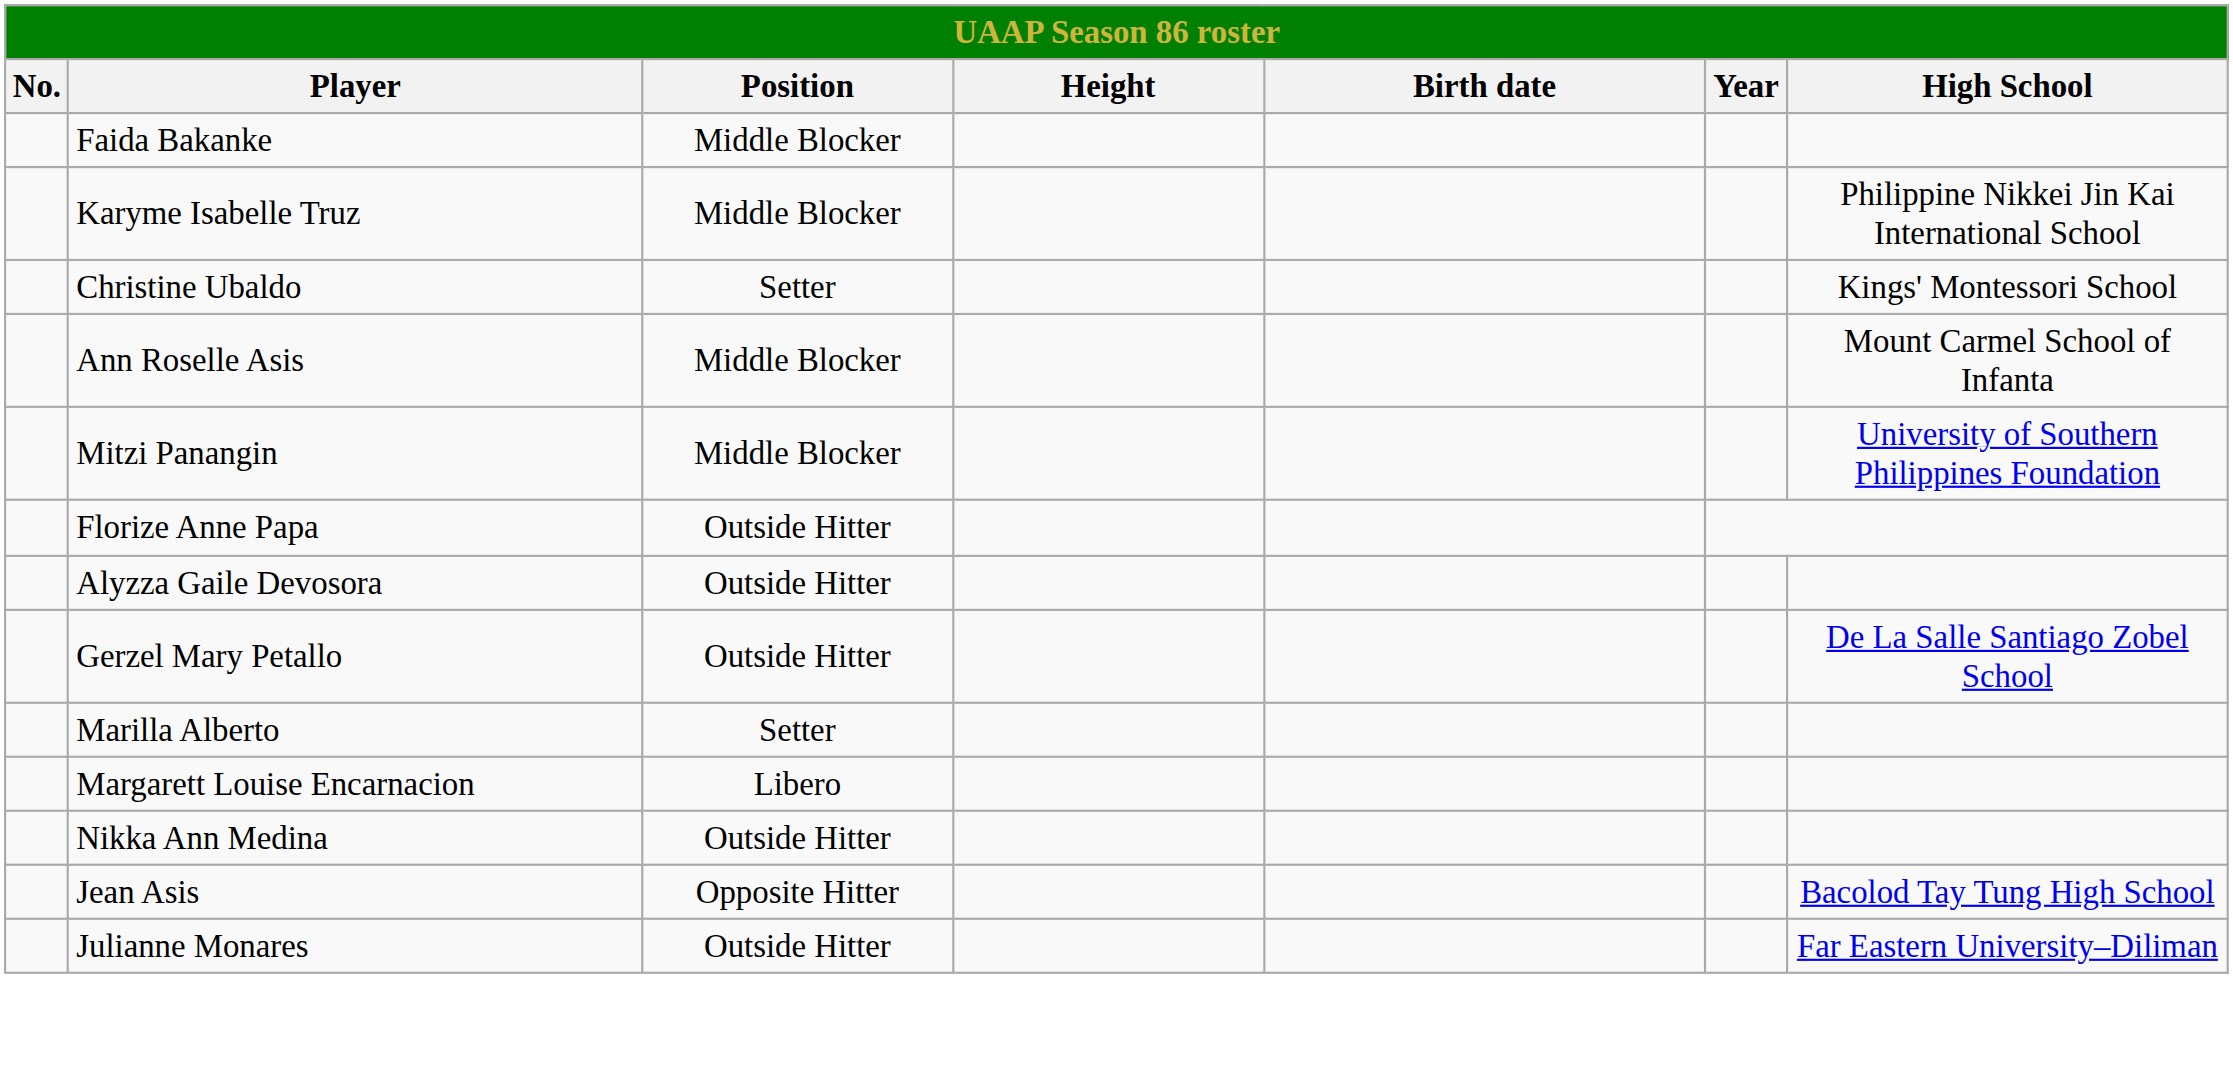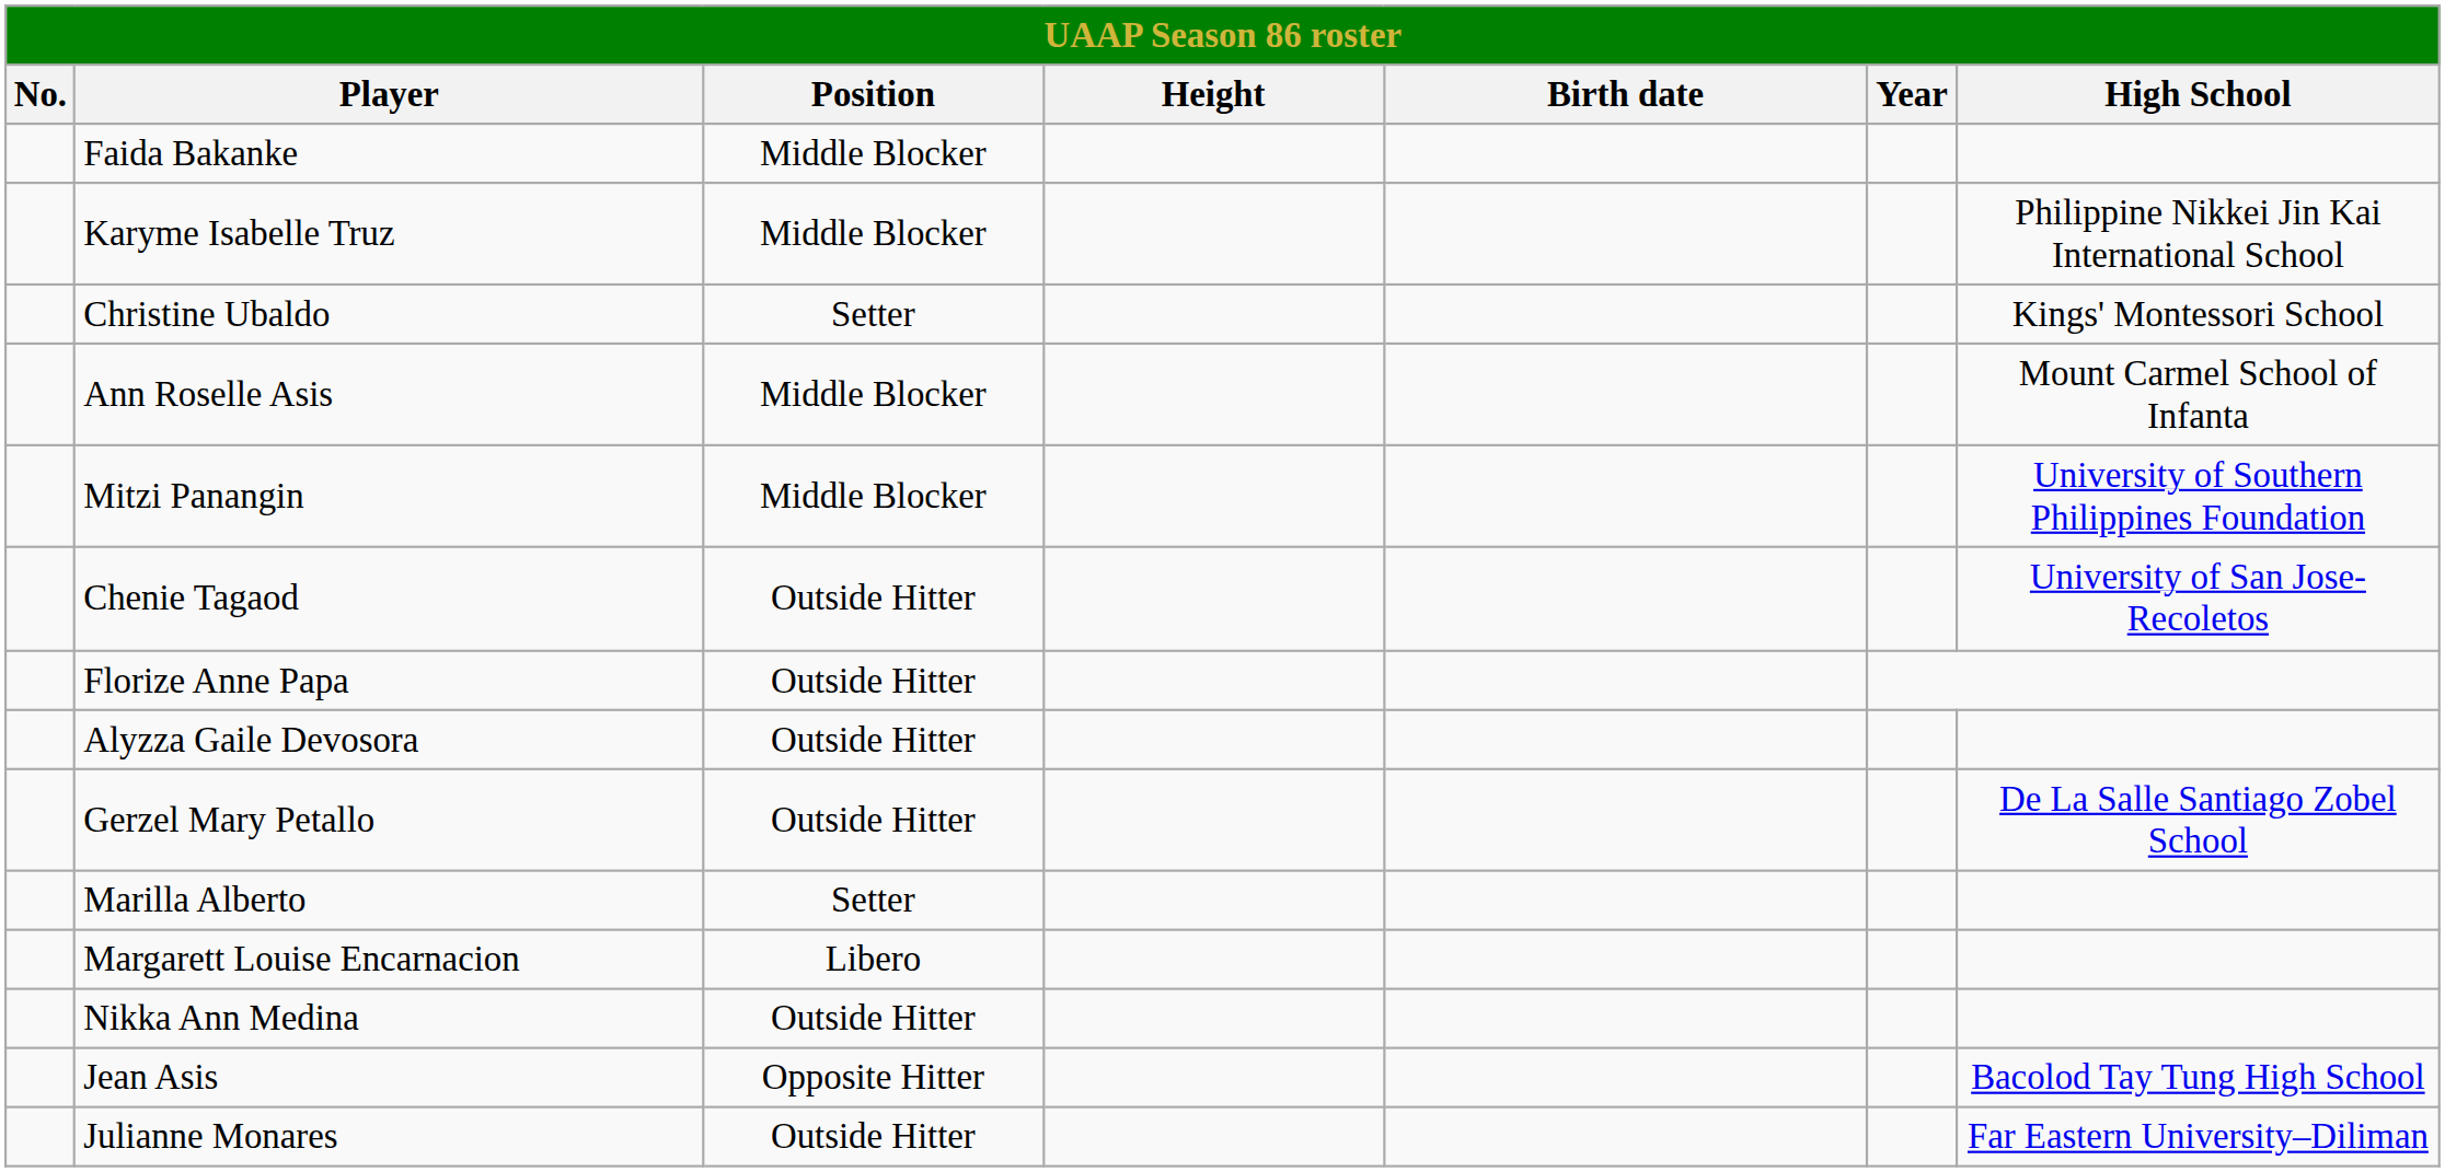+ row: Chenie Tagaod | Outside Hitter | University of San Jose-Recoletos
